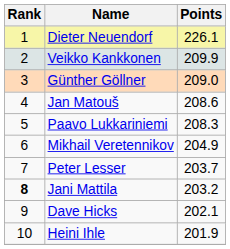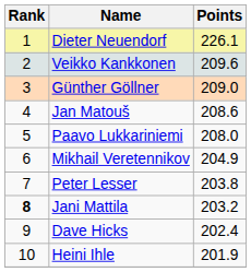Veikko Kankkonen | Points: 209.9 -> 209.6
Paavo Lukkariniemi | Points: 208.3 -> 208.0
Peter Lesser | Points: 203.7 -> 203.8
Dave Hicks | Points: 202.1 -> 202.4
